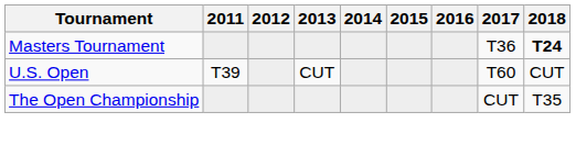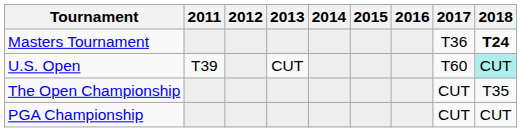U.S. Open | 2018: no background -> paleturquoise background
+ row: PGA Championship | CUT | CUT
